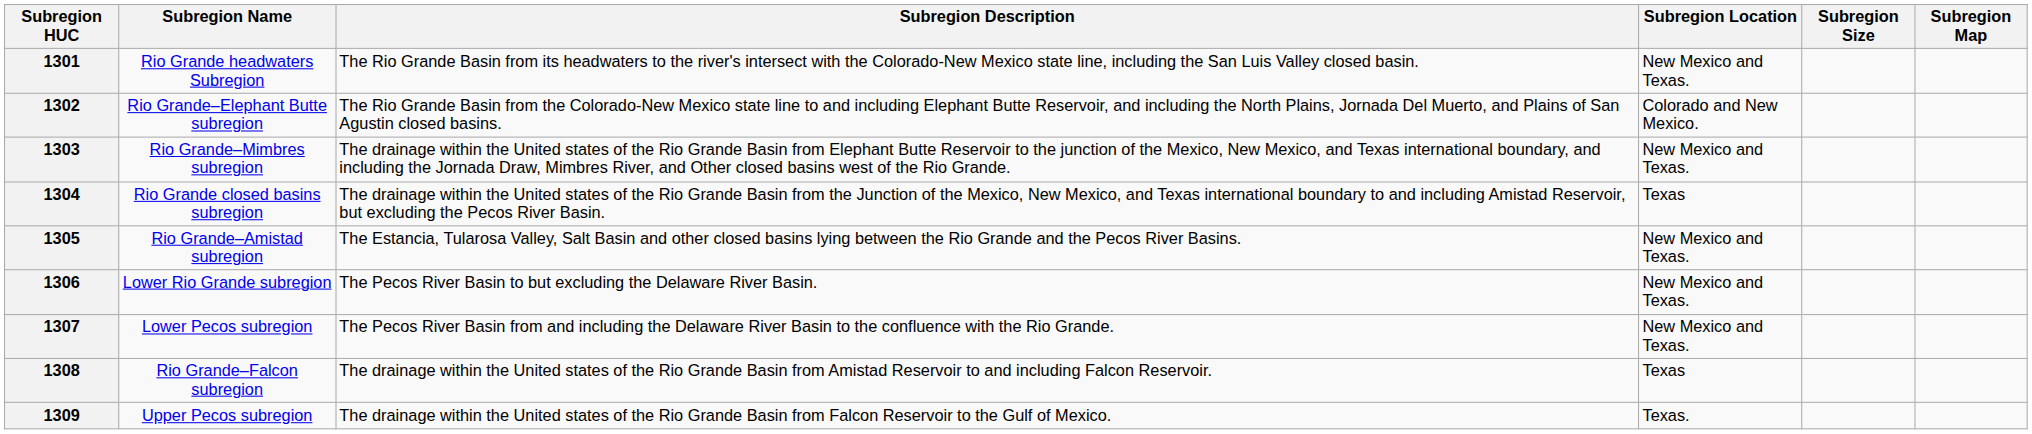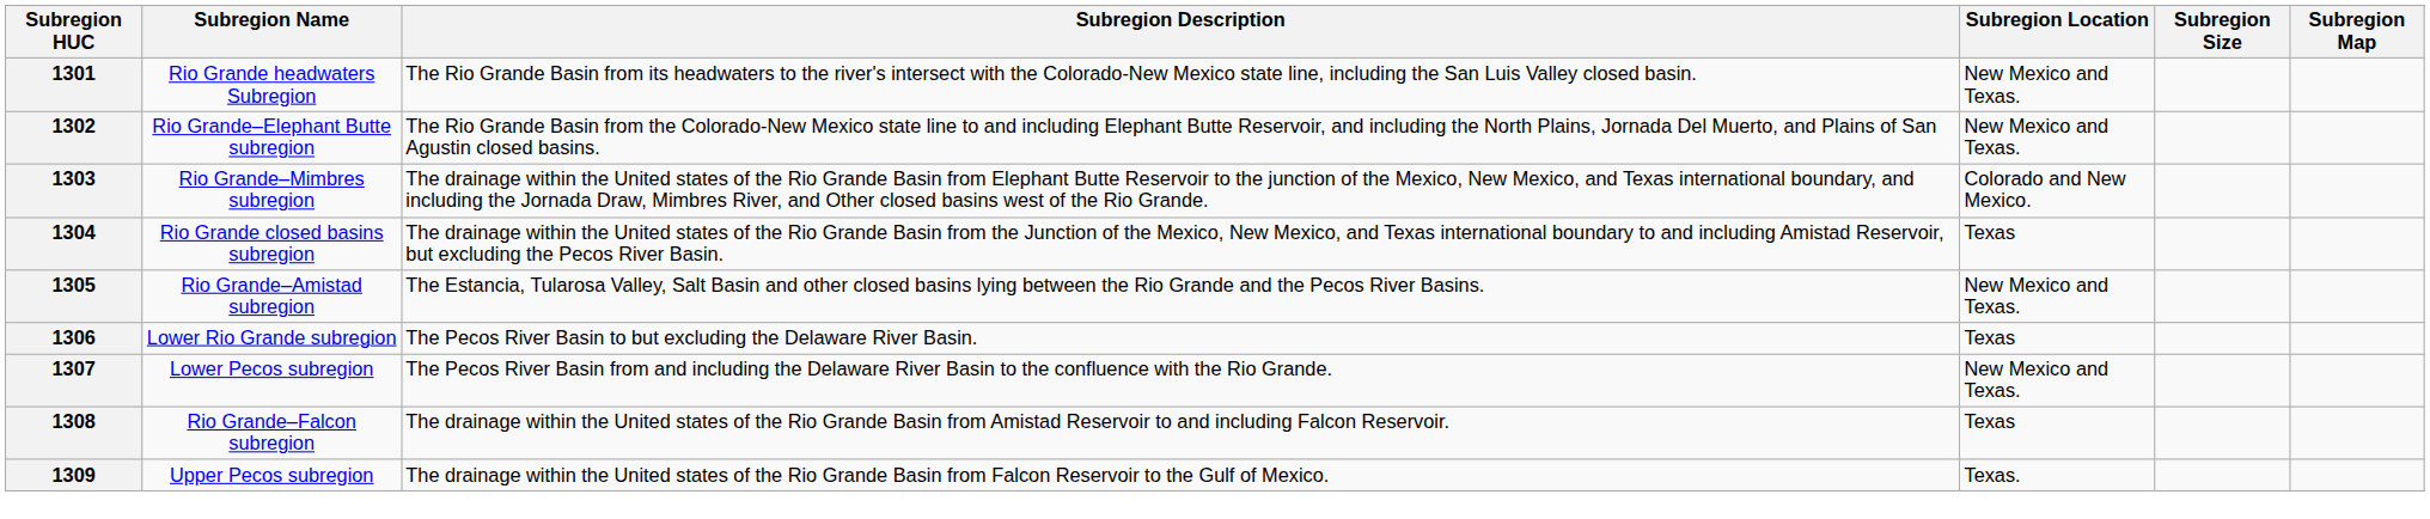1302 | Subregion Location: Colorado and New Mexico. -> New Mexico and Texas.
1303 | Subregion Location: New Mexico and Texas. -> Colorado and New Mexico.
1306 | Subregion Location: New Mexico and Texas. -> Texas
